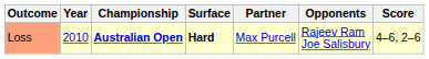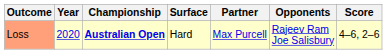Loss | Year: 2010 -> 2020
Loss | Surface: bold -> normal
